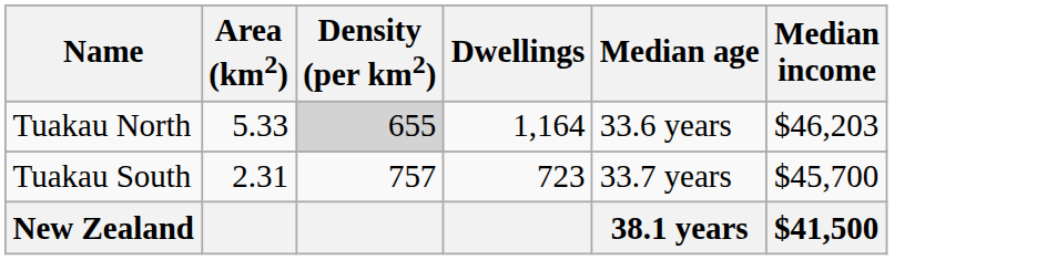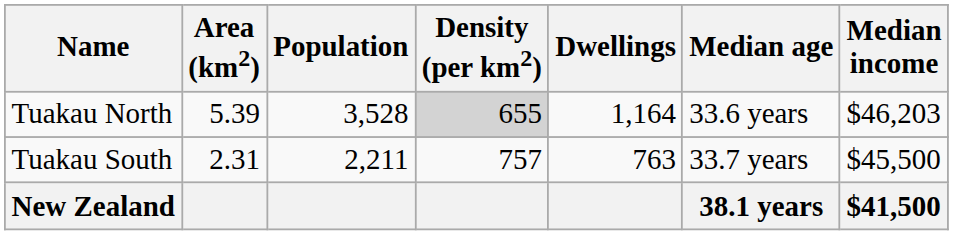+ column: Population | 3,528 | 2,211
Tuakau North | Area (km2): 5.33 -> 5.39
Tuakau South | Dwellings: 723 -> 763
Tuakau South | Median income: $45,700 -> $45,500
